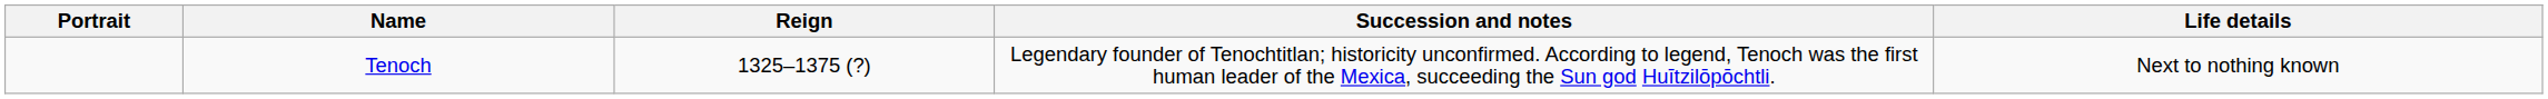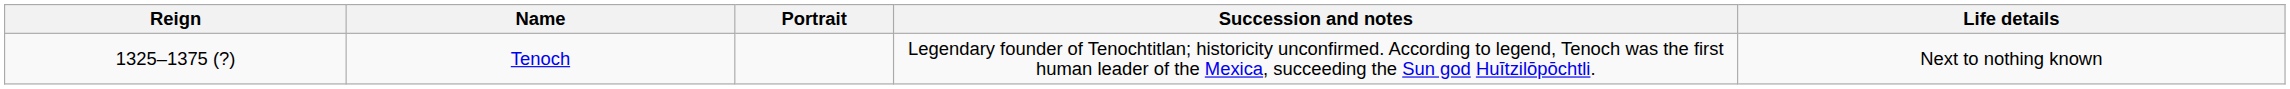columns swapped: Portrait <-> Reign
